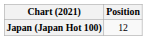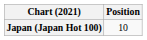Japan (Japan Hot 100) | Position: 12 -> 10
